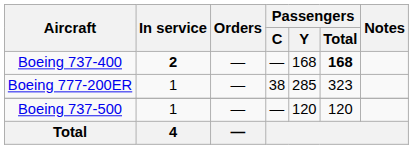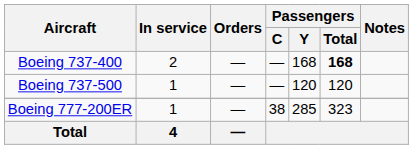Boeing 737-400 | In service: bold -> normal
rows swapped: Boeing 737-500 <-> Boeing 777-200ER
